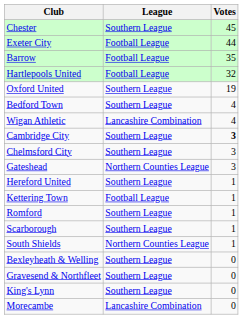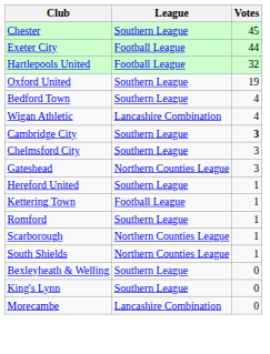- row: Barrow | Football League | 35
Scarborough | League: Southern League -> Northern Counties League
- row: Gravesend & Northfleet | Southern League | 0
